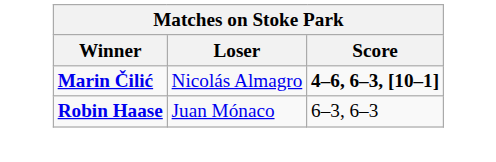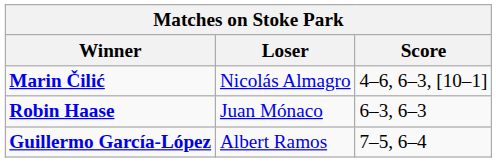Marin Čilić | Score: bold -> normal
+ row: Guillermo García-López | Albert Ramos | 7–5, 6–4
